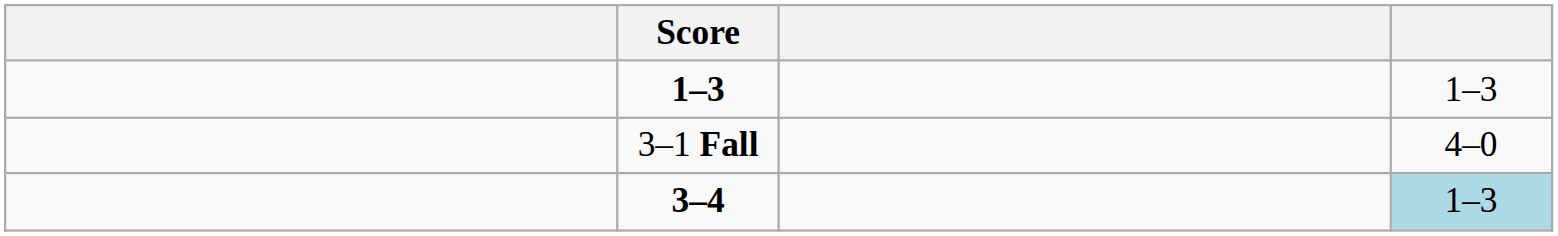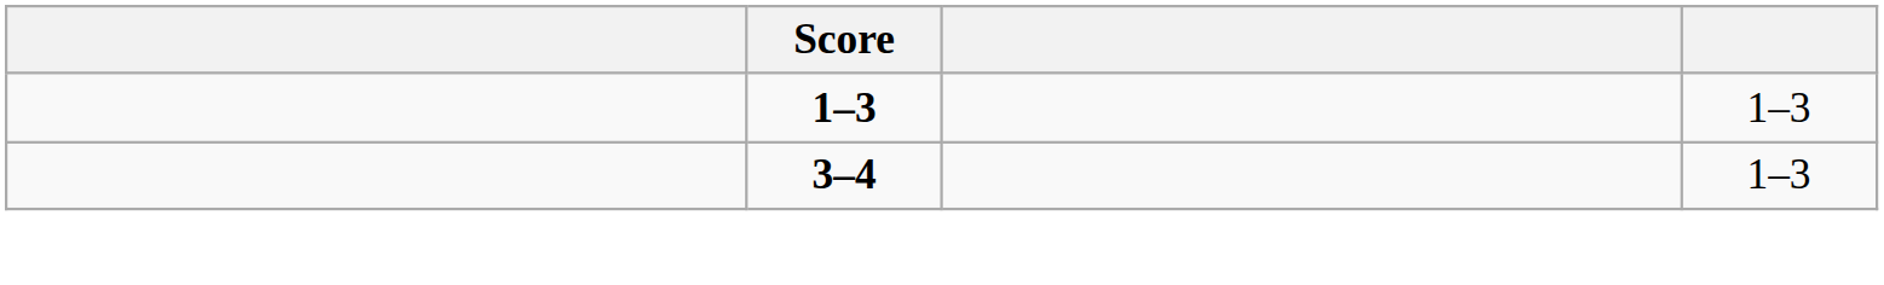- row: 3–1 Fall | 4–0
3–4 | column 4: lightblue background -> no background
